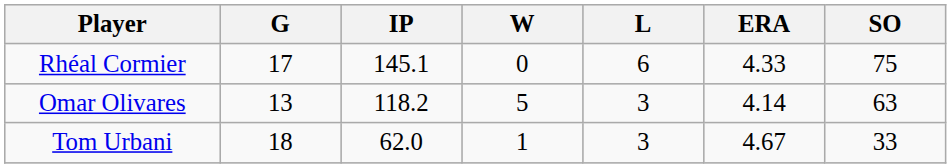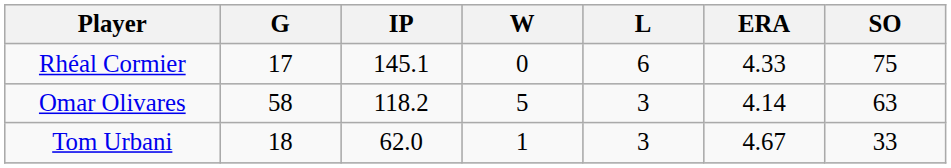Omar Olivares | G: 13 -> 58
